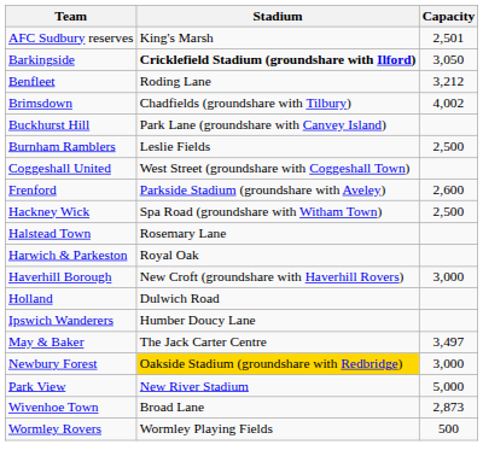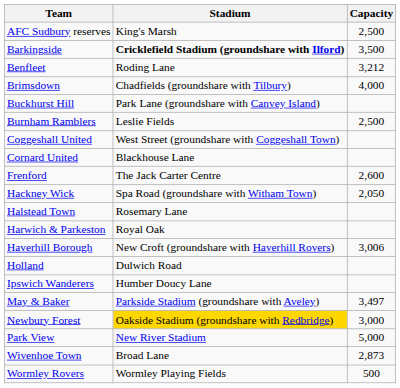AFC Sudbury reserves | Capacity: 2,501 -> 2,500
Barkingside | Capacity: 3,050 -> 3,500
Brimsdown | Capacity: 4,002 -> 4,000
+ row: Cornard United | Blackhouse Lane
Frenford | Stadium: Parkside Stadium (groundshare with Aveley) -> The Jack Carter Centre
Hackney Wick | Capacity: 2,500 -> 2,050
Haverhill Borough | Capacity: 3,000 -> 3,006
May & Baker | Stadium: The Jack Carter Centre -> Parkside Stadium (groundshare with Aveley)
